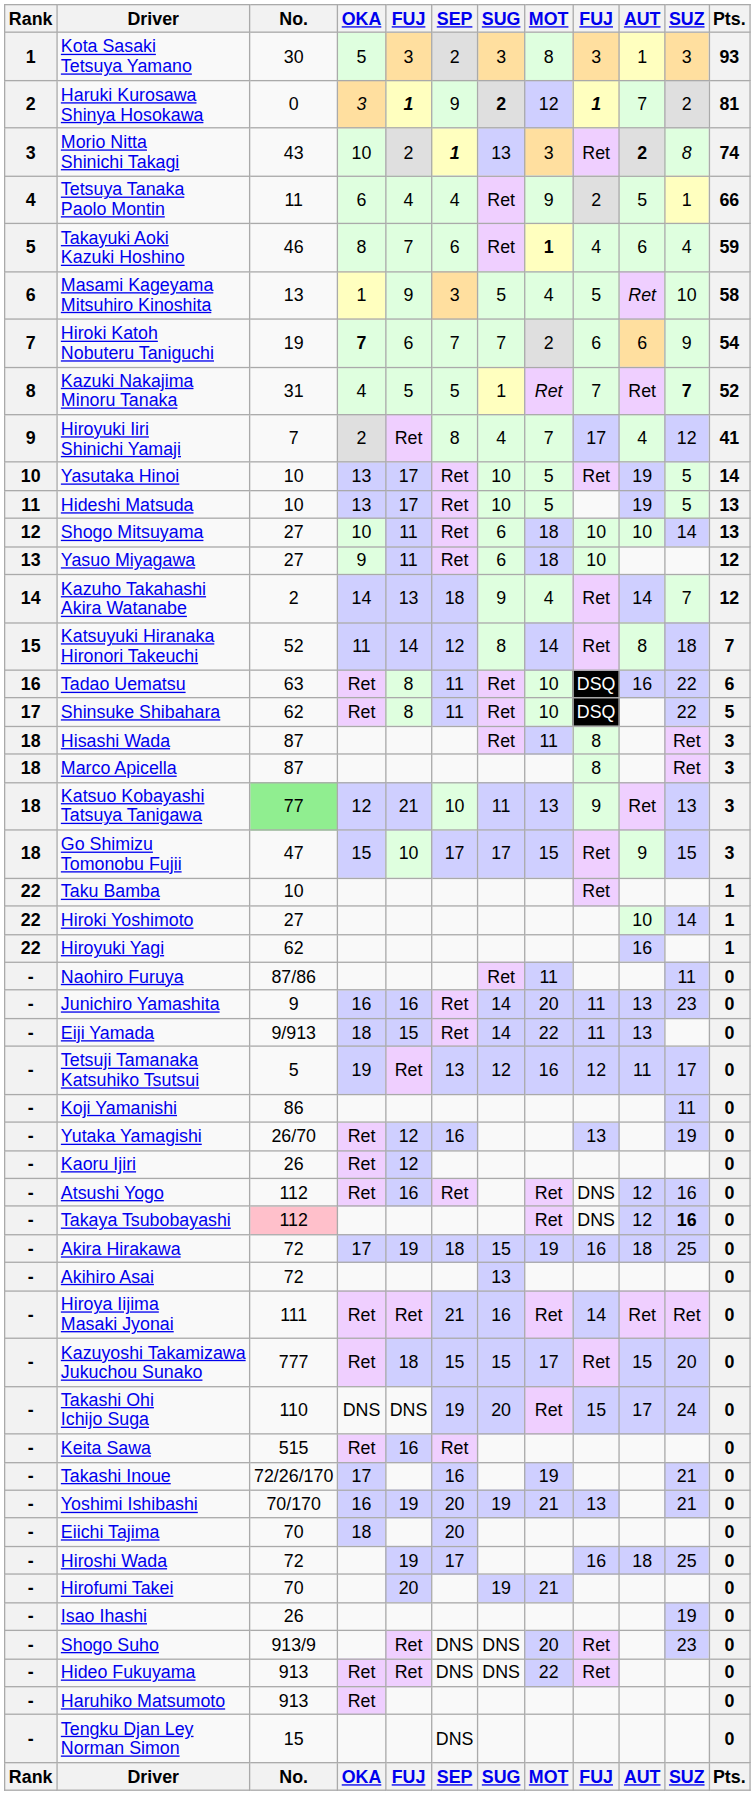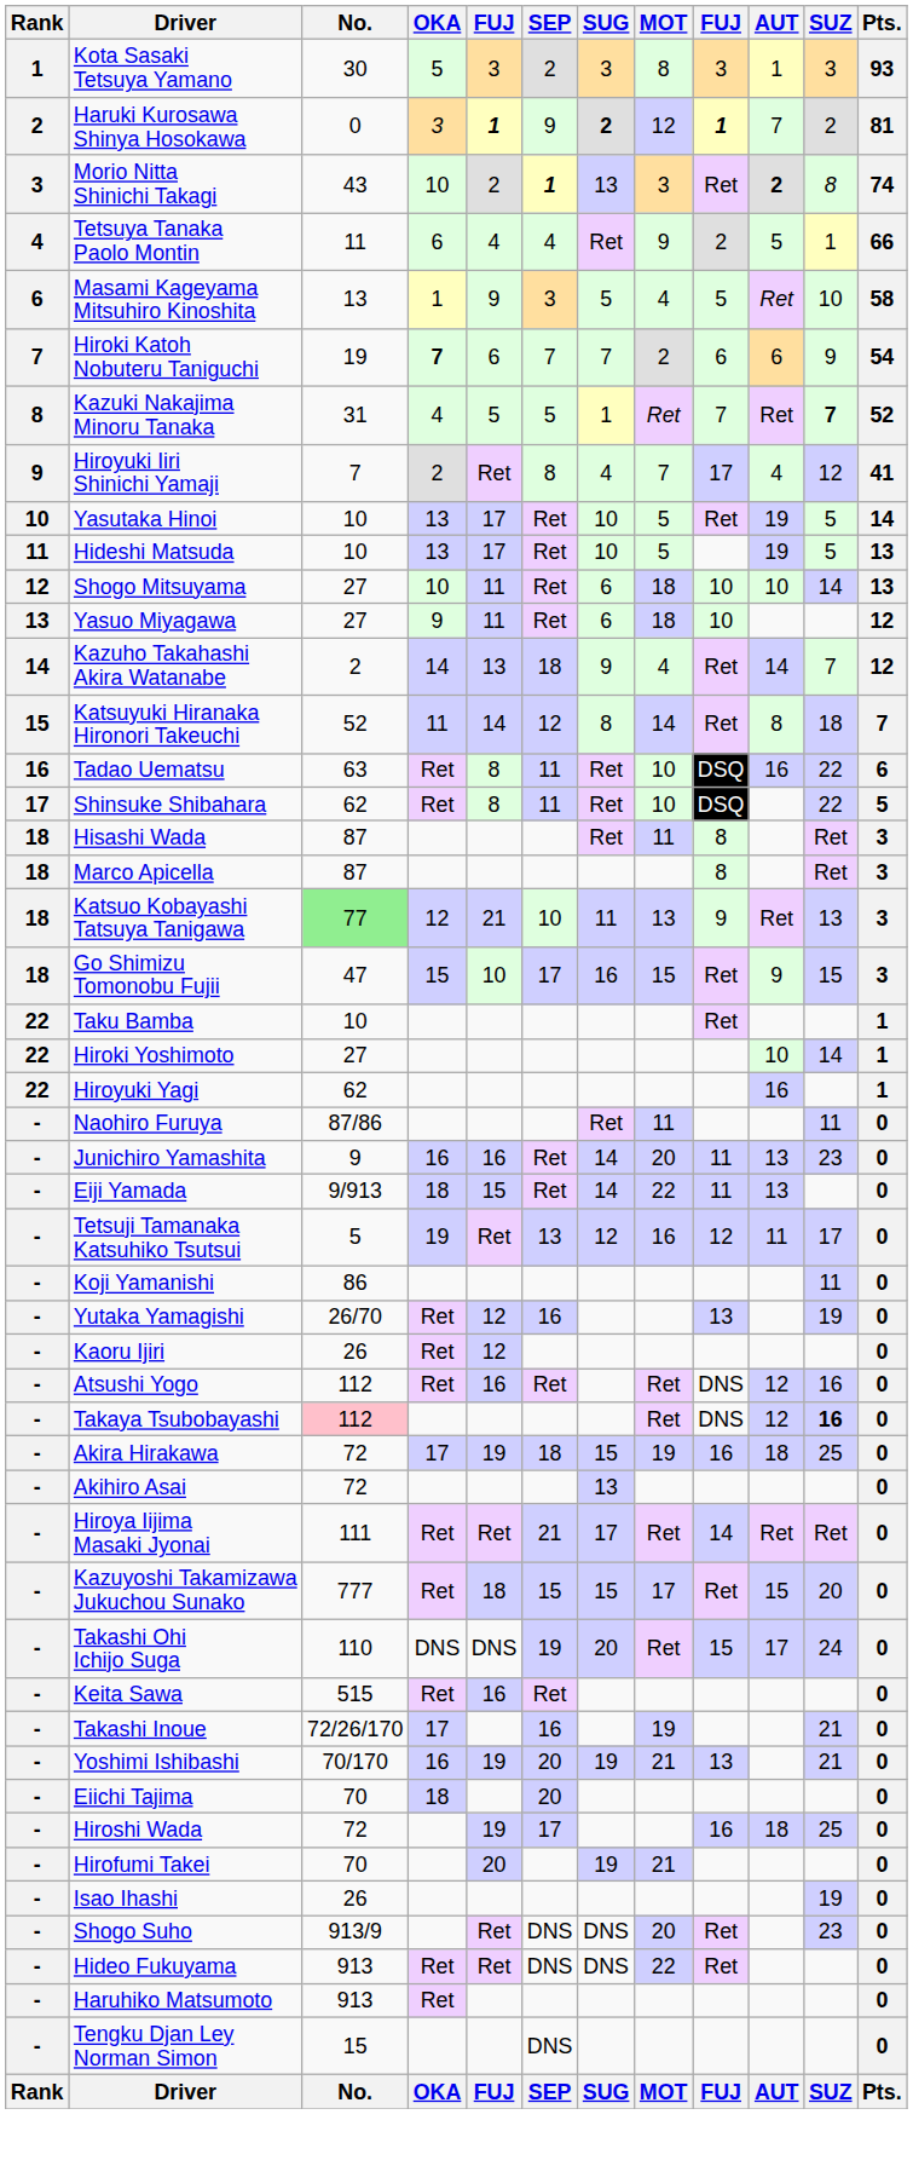- row: 5 | Takayuki Aoki Kazuki Hoshino | 46 | 8 | 7 | 6 | Ret | 1 | 4 | 6 | 4 | 59
Go Shimizu Tomonobu Fujii | SUG: 17 -> 16
Hiroya Iijima Masaki Jyonai | SUG: 16 -> 17
